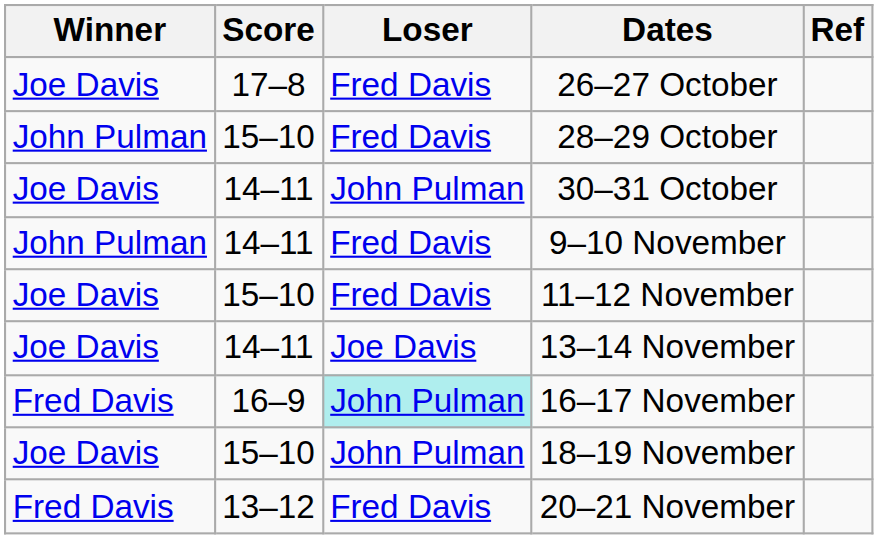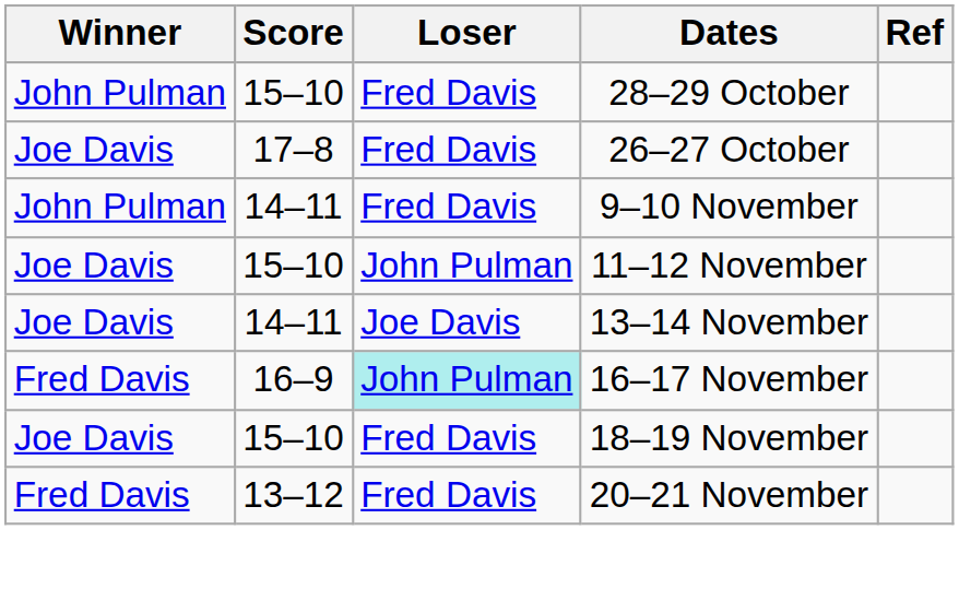rows swapped: 26–27 October <-> 28–29 October
- row: Joe Davis | 14–11 | John Pulman | 30–31 October
11–12 November | Loser: Fred Davis -> John Pulman
18–19 November | Loser: John Pulman -> Fred Davis
